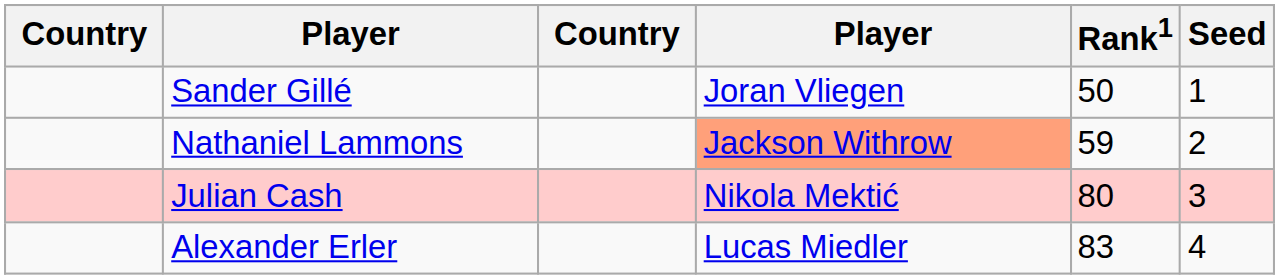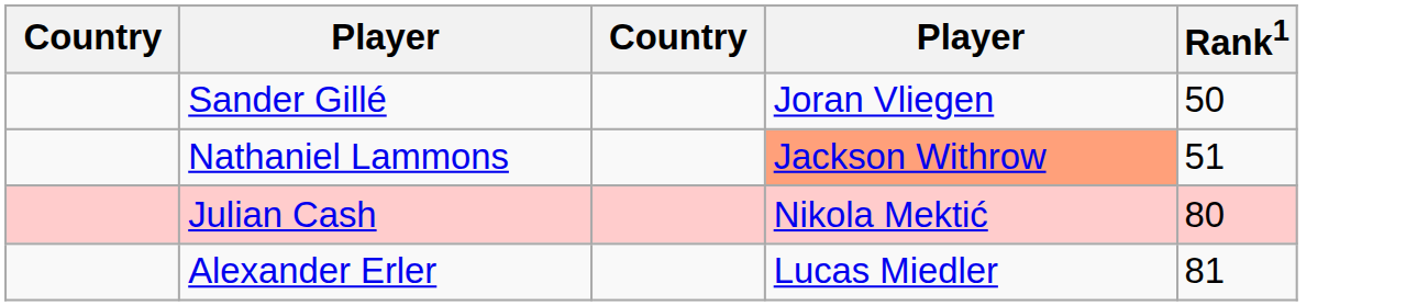- column: Seed | 1 | 2 | 3 | 4
Nathaniel Lammons | Rank1: 59 -> 51
Alexander Erler | Rank1: 83 -> 81
